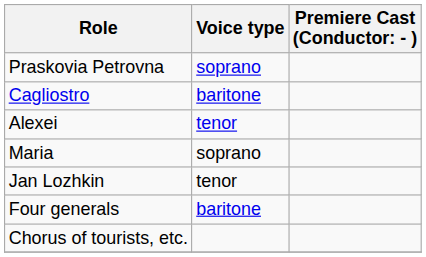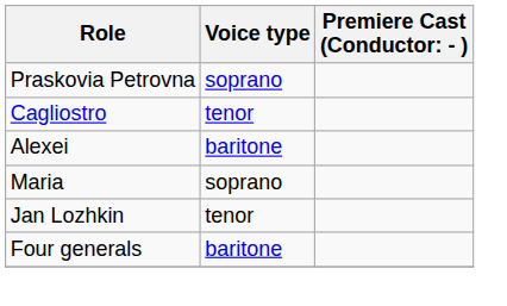Cagliostro | Voice type: baritone -> tenor
Alexei | Voice type: tenor -> baritone
- row: Chorus of tourists, etc.
